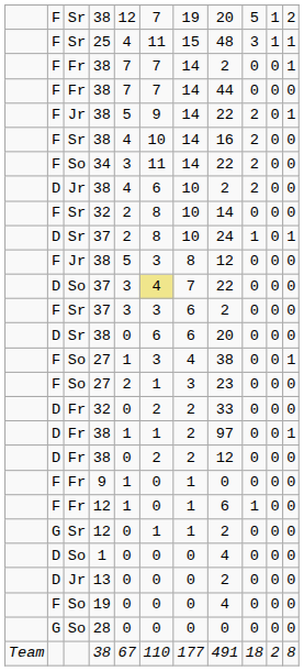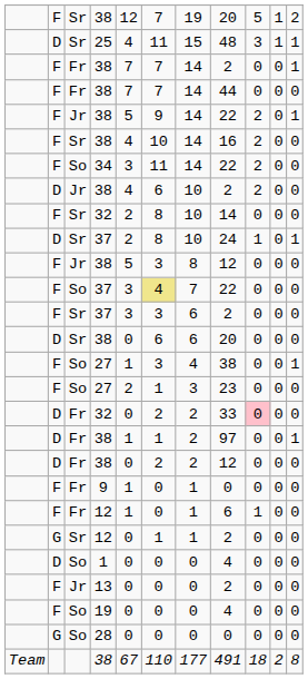25 | column 2: F -> D
So / 37 | column 2: D -> F
Fr / 32 | column 9: no background -> pink background
13 | column 2: D -> F
